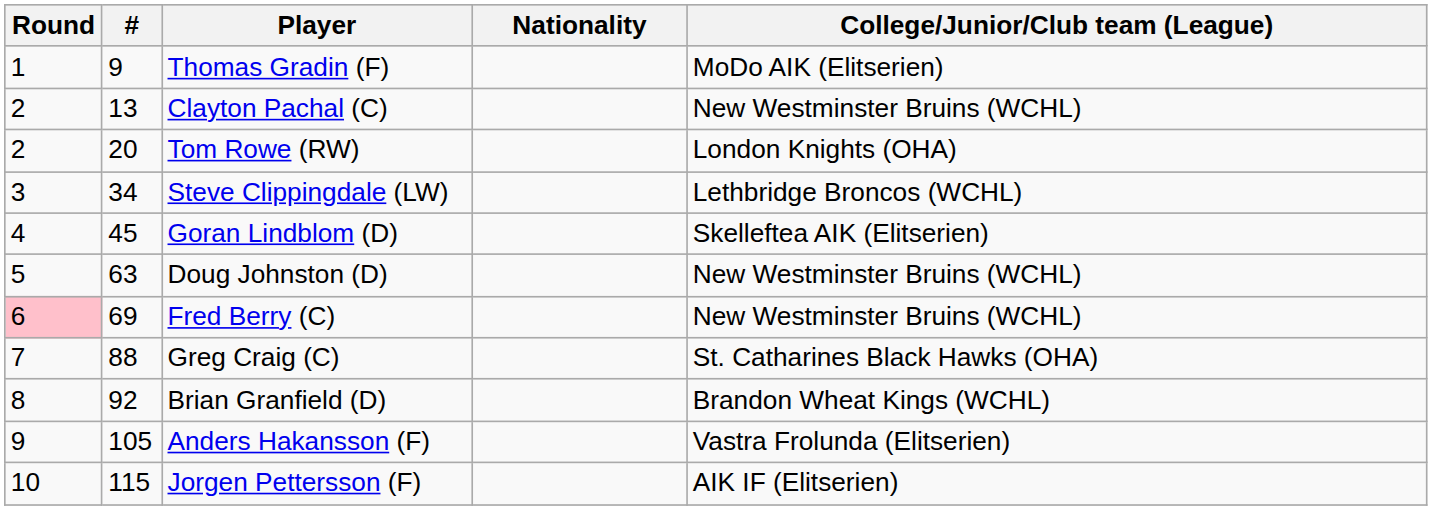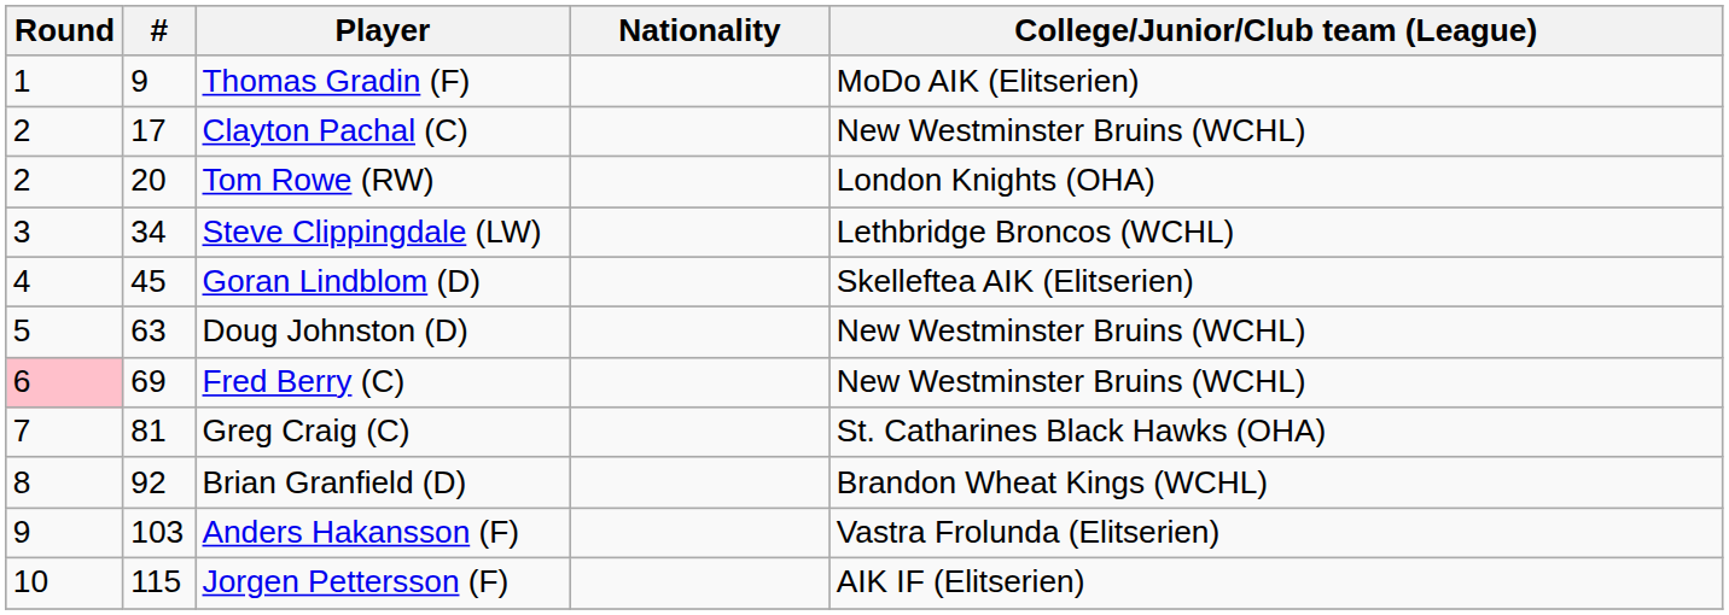Clayton Pachal (C) | #: 13 -> 17
Greg Craig (C) | #: 88 -> 81
Anders Hakansson (F) | #: 105 -> 103
